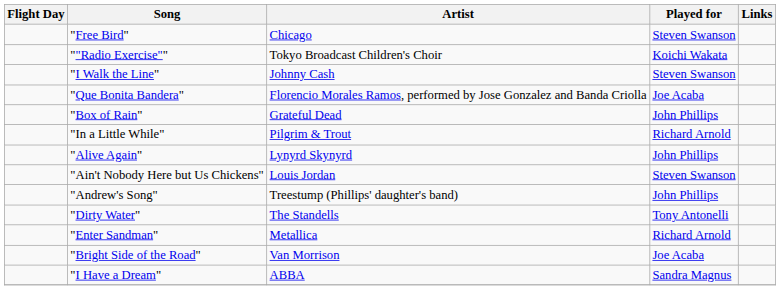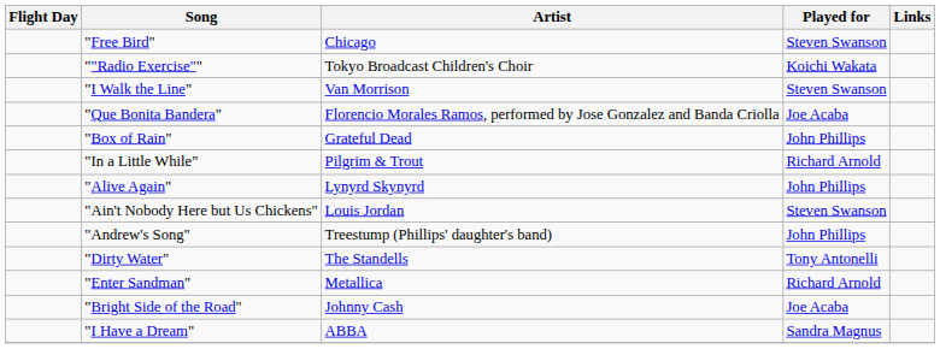"I Walk the Line" | Artist: Johnny Cash -> Van Morrison
"Bright Side of the Road" | Artist: Van Morrison -> Johnny Cash
